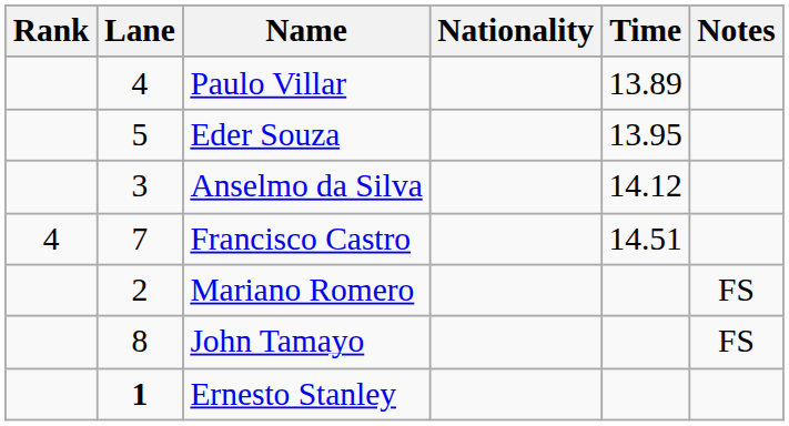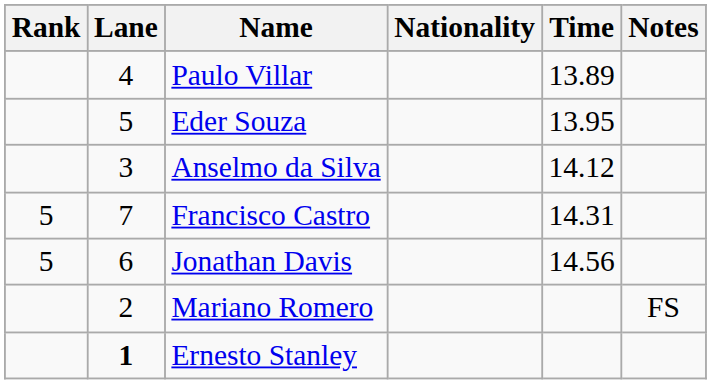Francisco Castro | Rank: 4 -> 5
Francisco Castro | Time: 14.51 -> 14.31
+ row: 5 | 6 | Jonathan Davis | 14.56
- row: 8 | John Tamayo | FS
